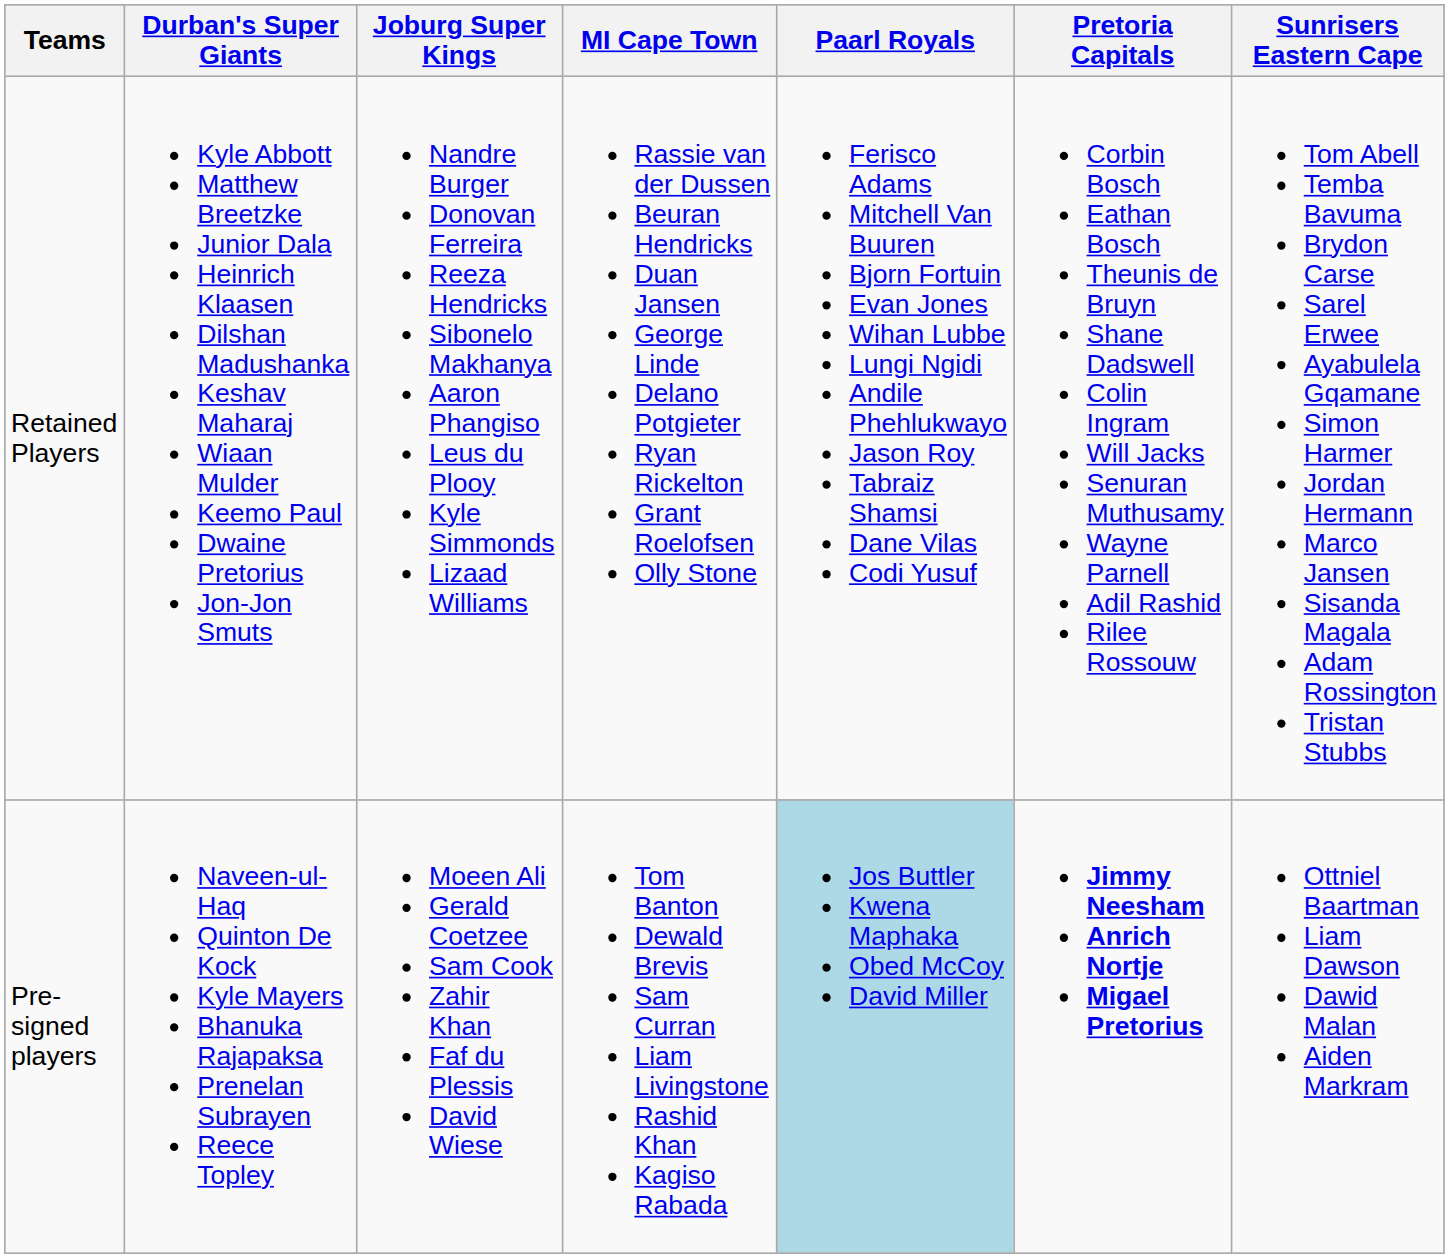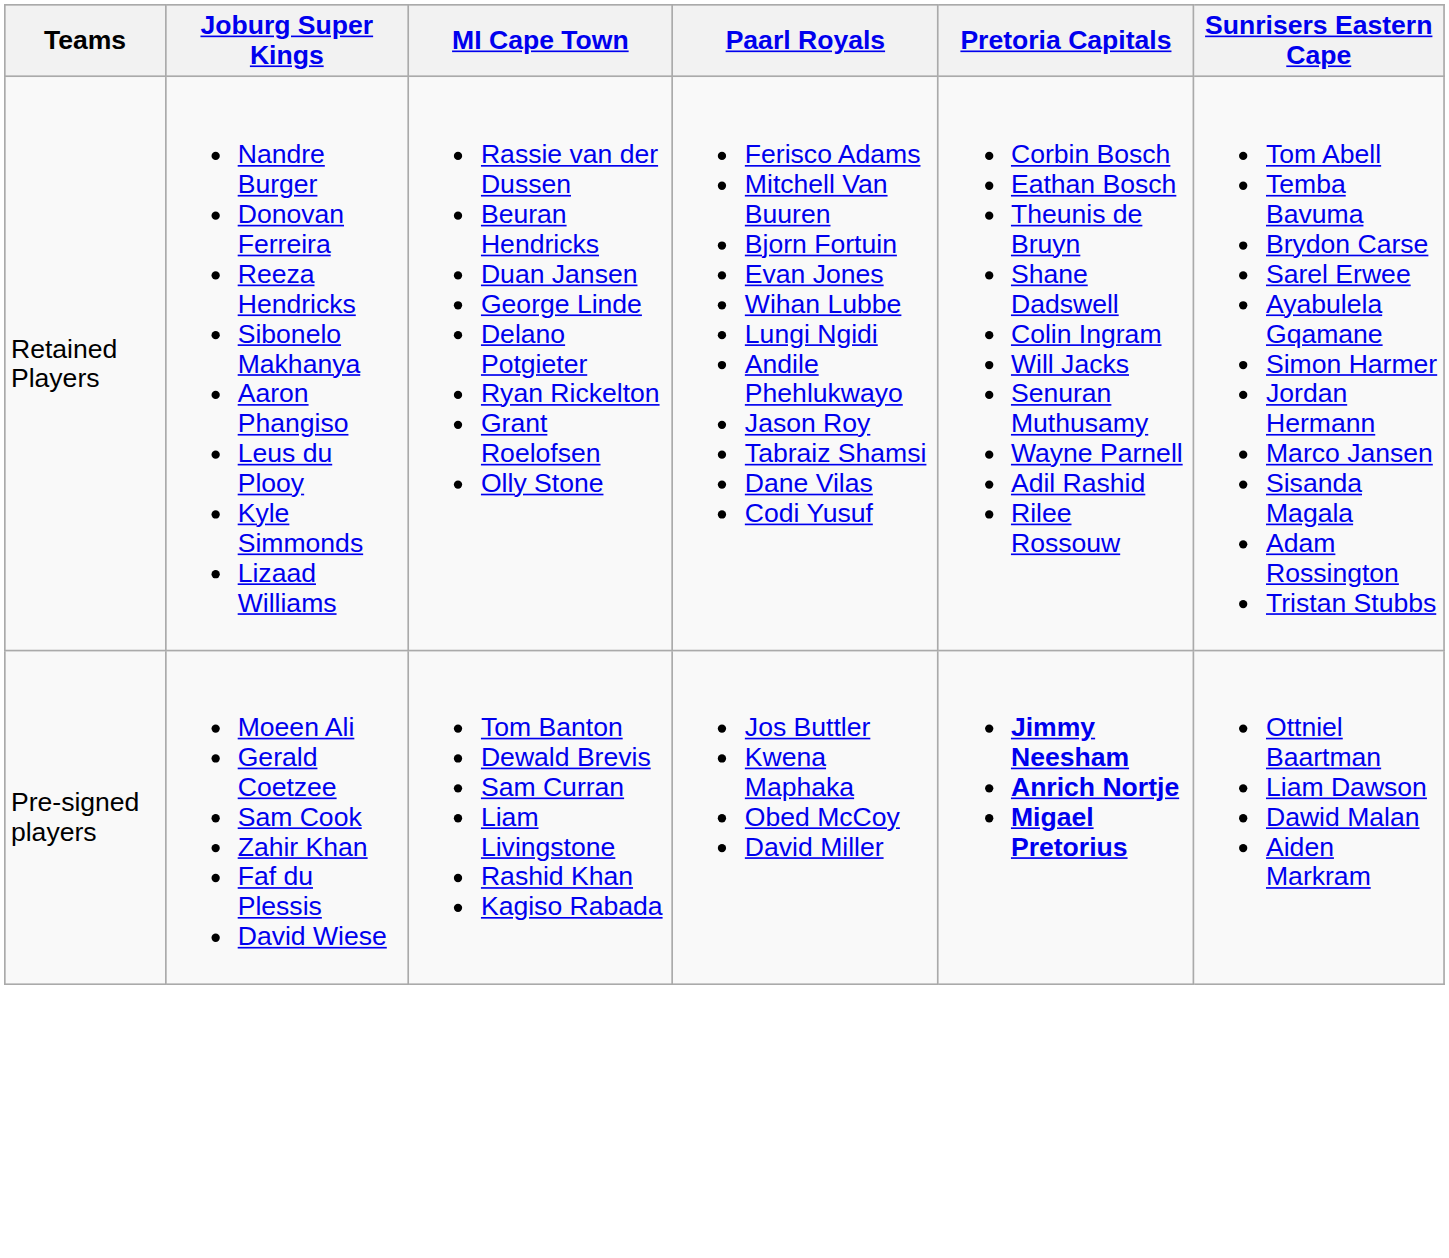- column: Durban's Super Giants | Kyle Abbott Matthew Breetzke Junior Dala Heinrich Klaasen Dilshan Madushanka Keshav Maharaj Wiaan Mulder Keemo Paul Dwaine Pretorius Jon-Jon Smuts | Naveen-ul-Haq Quinton De Kock Kyle Mayers Bhanuka Rajapaksa Prenelan Subrayen Reece Topley
Pre-signed players | Paarl Royals: lightblue background -> no background
